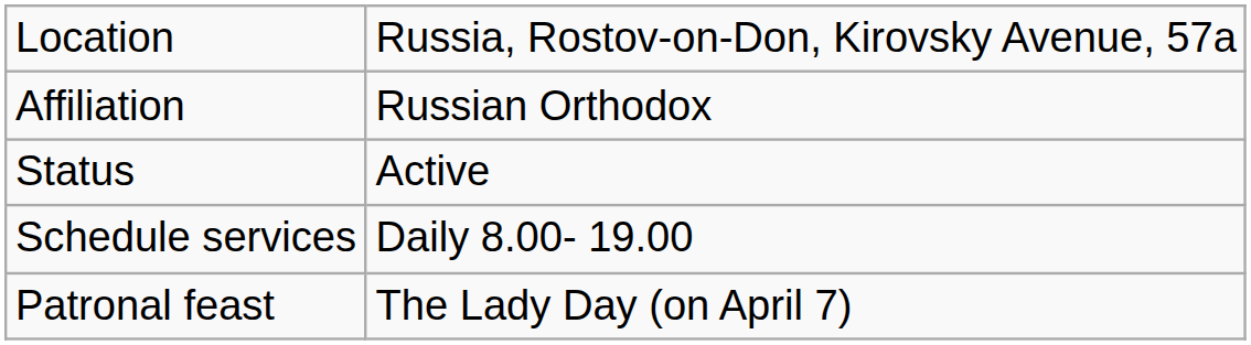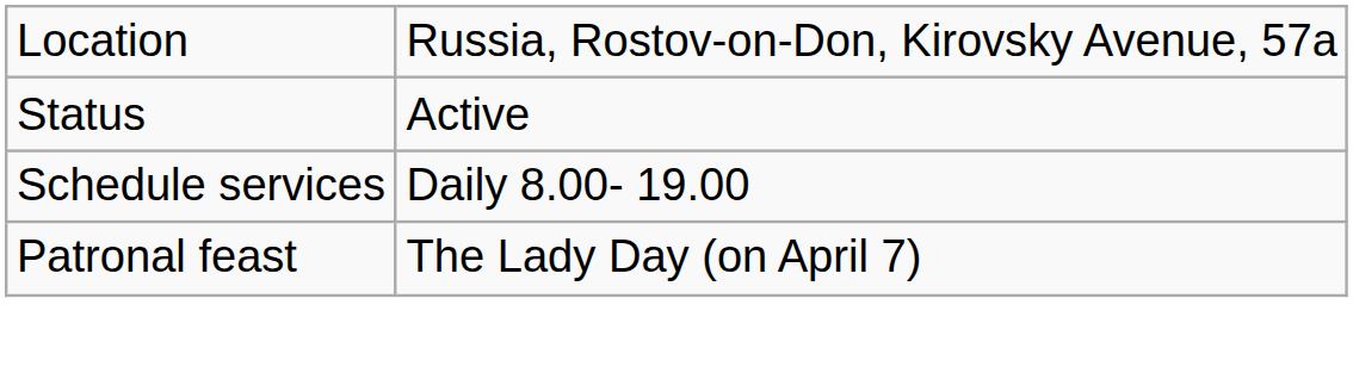- row: Affiliation | Russian Orthodox
